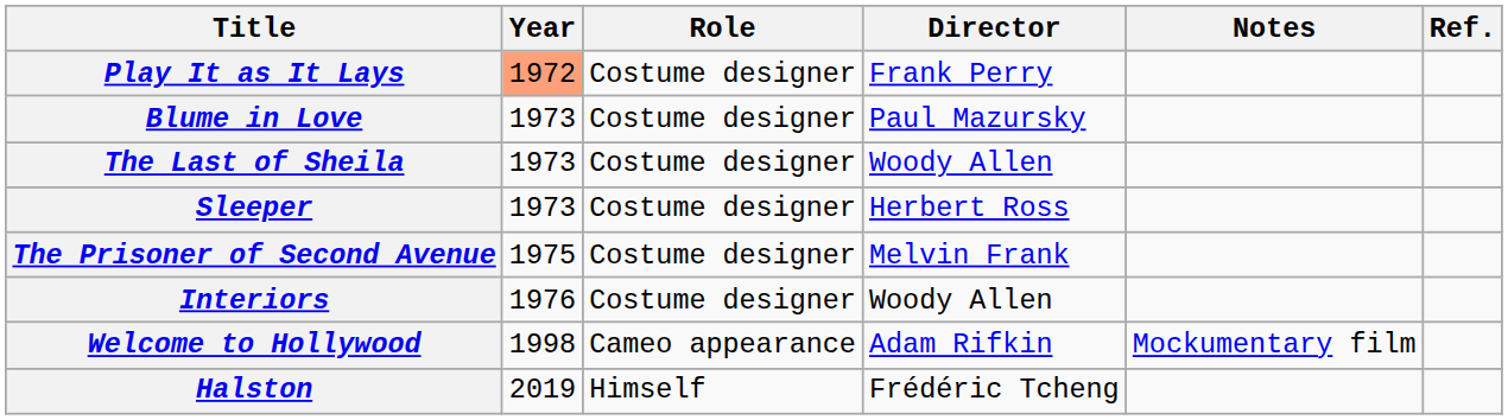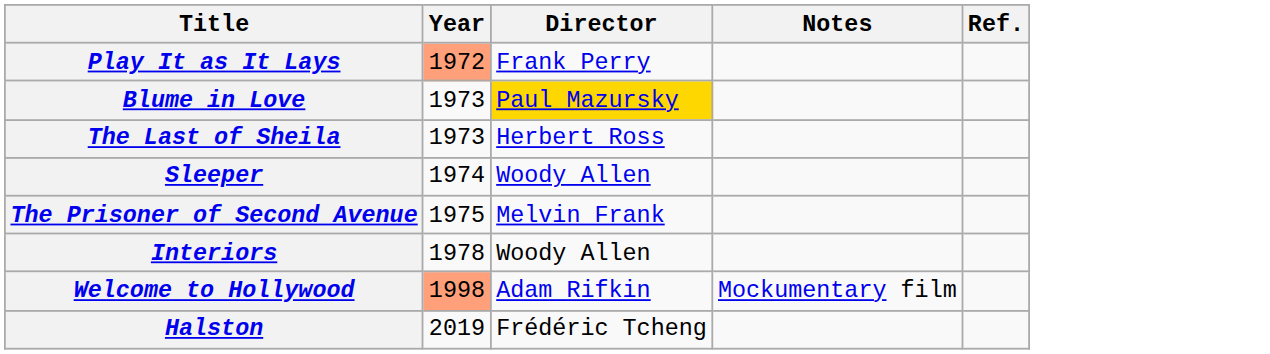- column: Role | Costume designer | Costume designer | Costume designer | Costume designer | Costume designer | Costume designer | Cameo appearance | Himself
Blume in Love | Director: no background -> gold background
The Last of Sheila | Director: Woody Allen -> Herbert Ross
Sleeper | Year: 1973 -> 1974
Sleeper | Director: Herbert Ross -> Woody Allen
Interiors | Year: 1976 -> 1978
Welcome to Hollywood | Year: no background -> lightsalmon background
